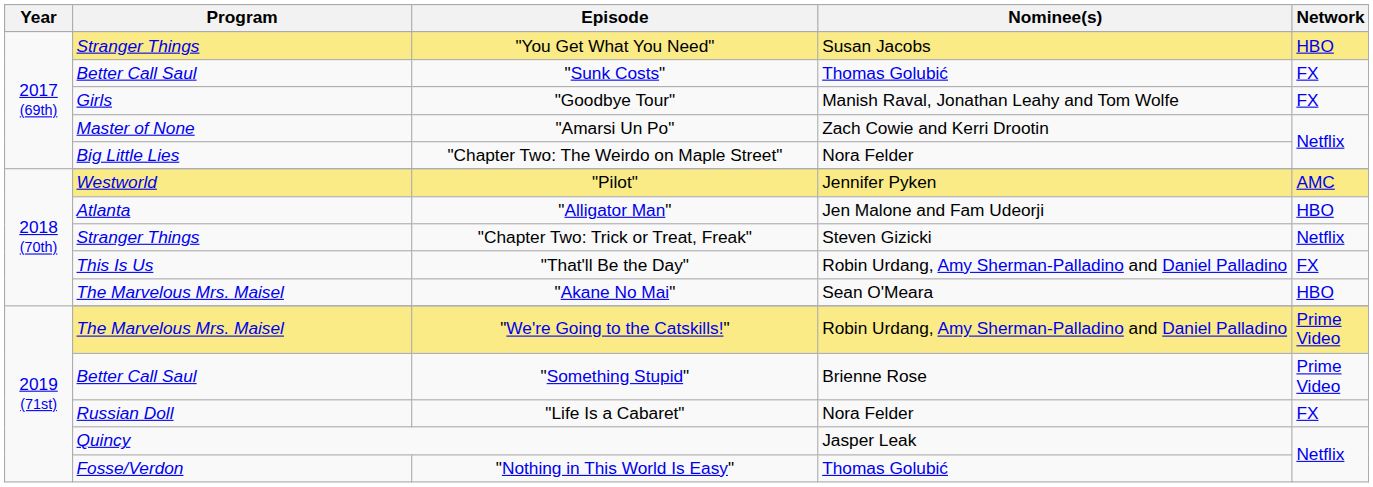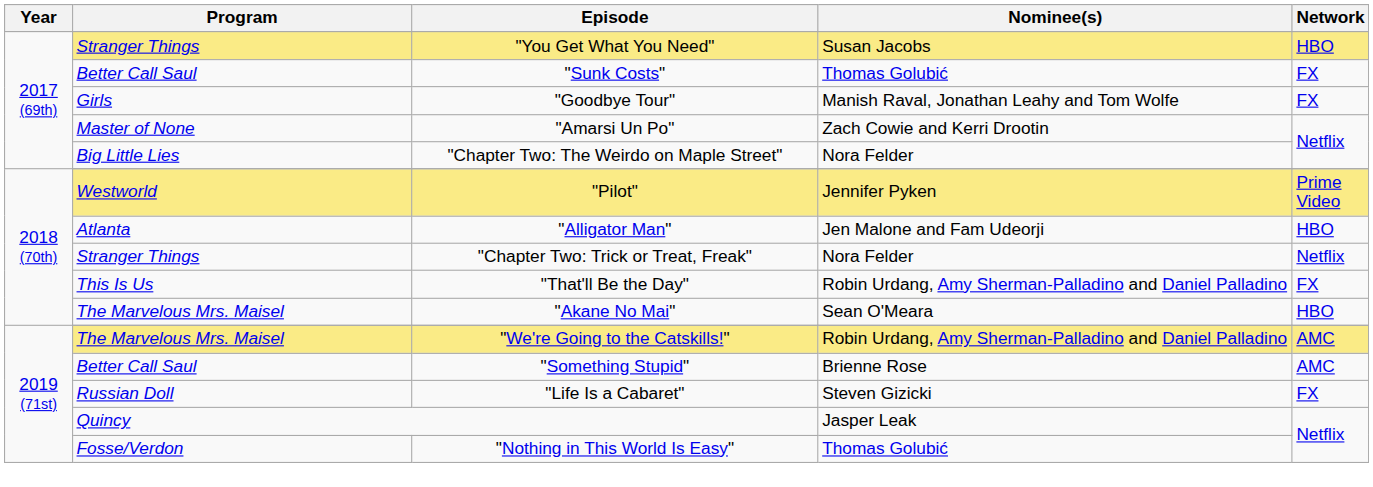"Pilot" | Network: AMC -> Prime Video
"Chapter Two: Trick or Treat, Freak" | Nominee(s): Steven Gizicki -> Nora Felder
"We're Going to the Catskills!" | Network: Prime Video -> AMC
"Something Stupid" | Network: Prime Video -> AMC
"Life Is a Cabaret" | Nominee(s): Nora Felder -> Steven Gizicki
